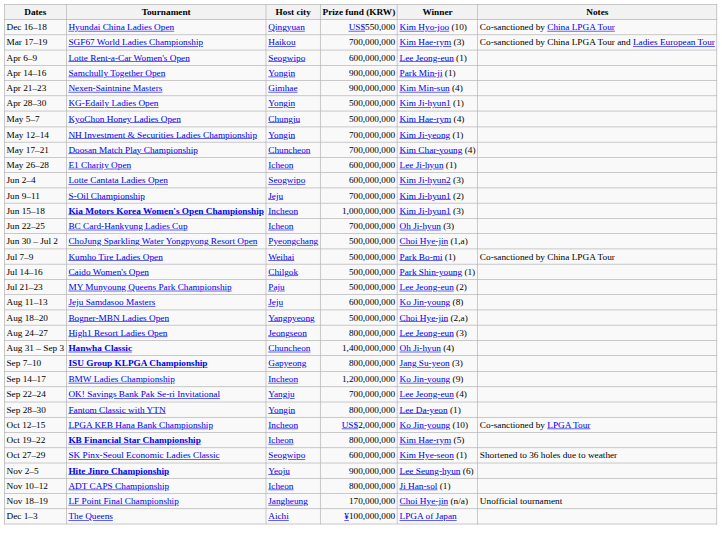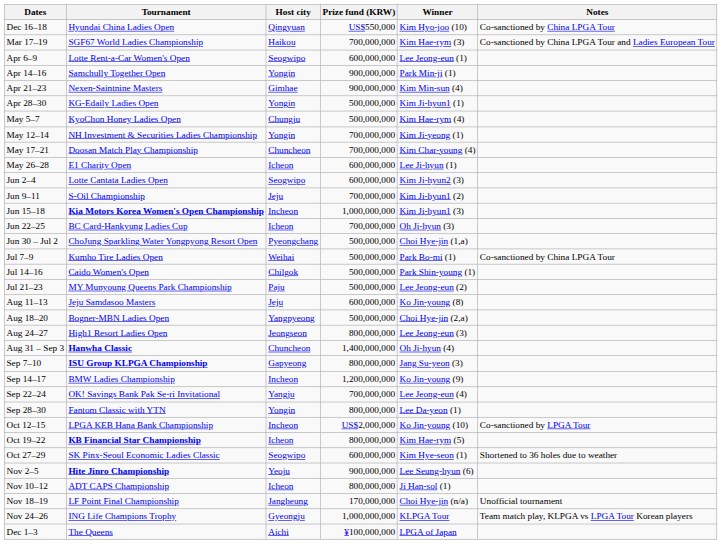+ row: Nov 24–26 | ING Life Champions Trophy | Gyeongju | 1,000,000,000 | KLPGA Tour | Team match play, KLPGA vs LPGA Tour Korean players
